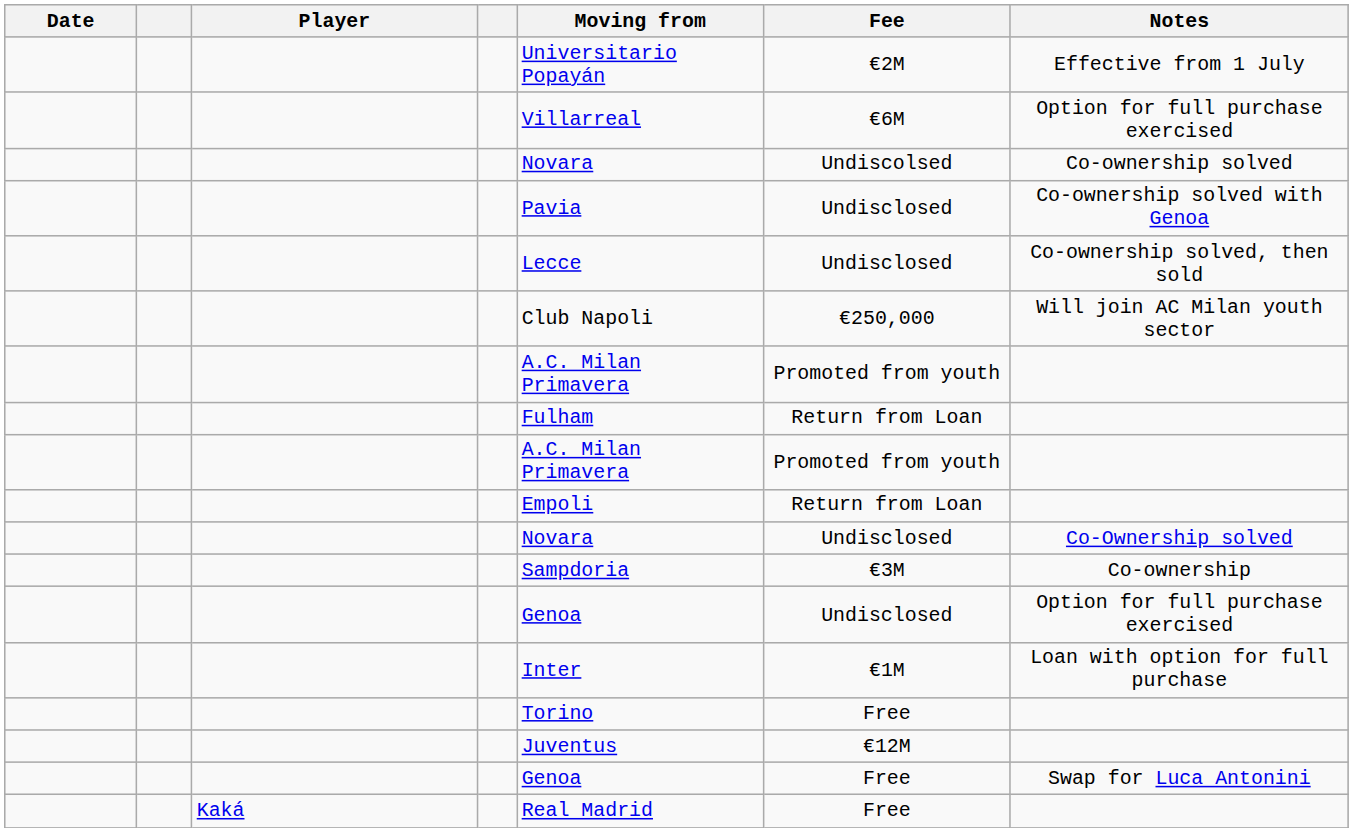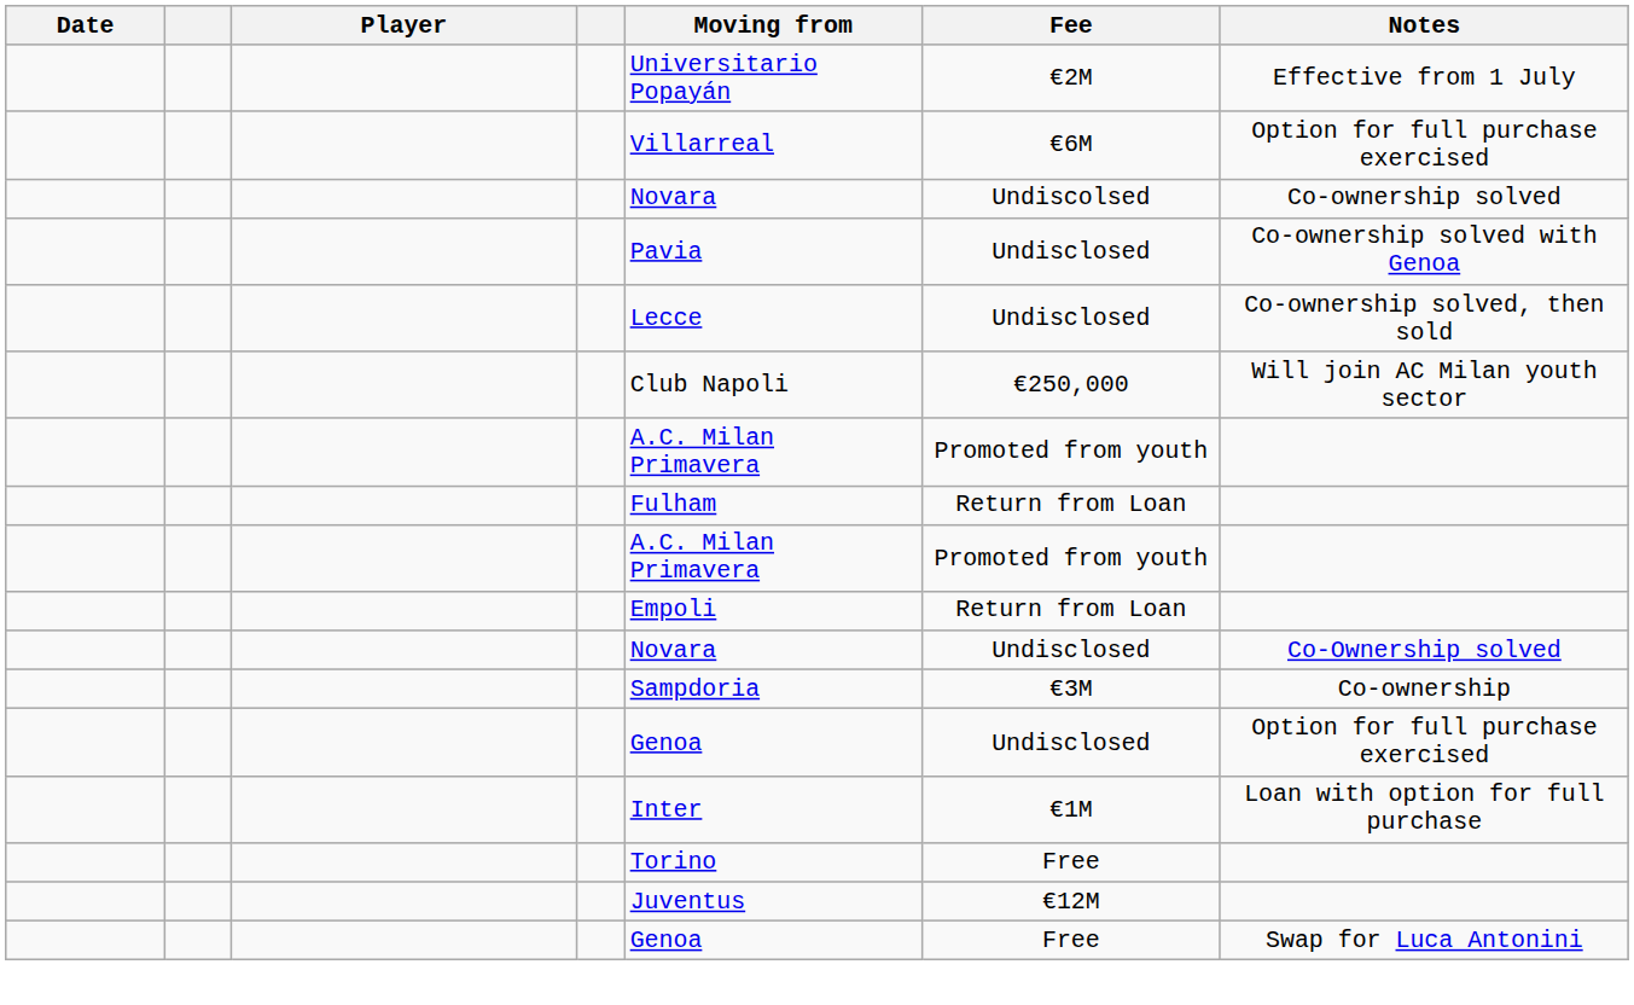- row: Kaká | Real Madrid | Free
